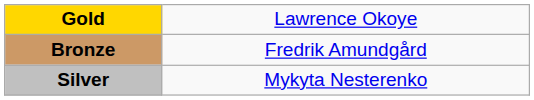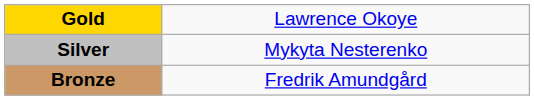rows swapped: Silver <-> Bronze
